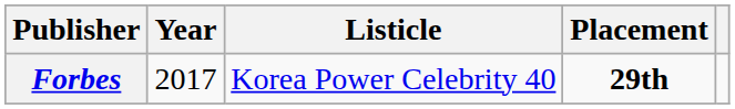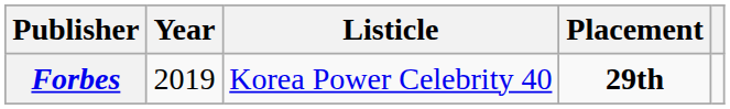Forbes | Year: 2017 -> 2019
